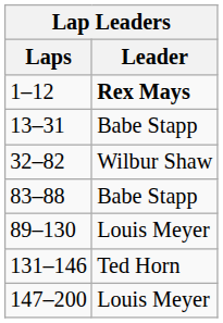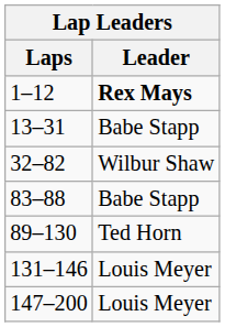89–130 | Leader: Louis Meyer -> Ted Horn
131–146 | Leader: Ted Horn -> Louis Meyer
